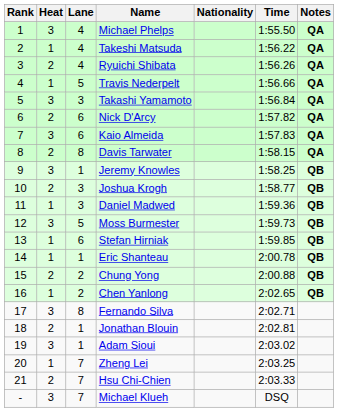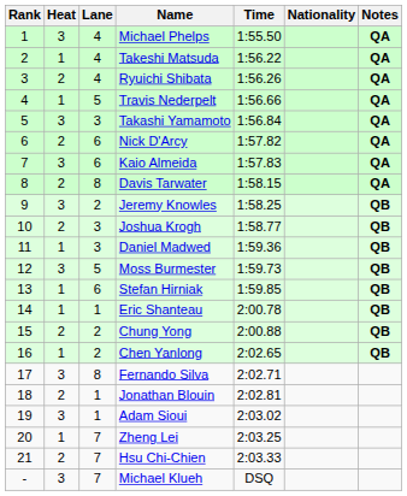columns swapped: Nationality <-> Time
Jeremy Knowles | Lane: 1 -> 2
